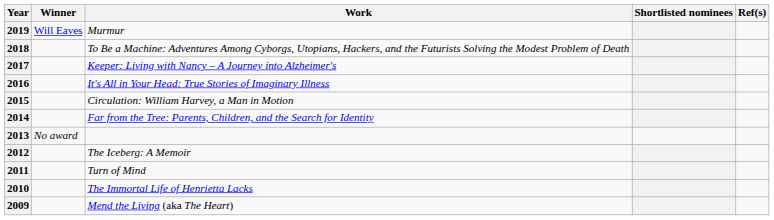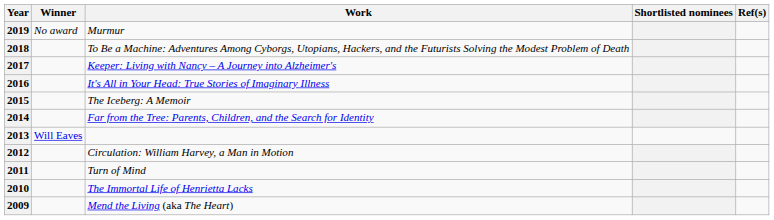2019 | Winner: Will Eaves -> No award
2015 | Work: Circulation: William Harvey, a Man in Motion -> The Iceberg: A Memoir
2013 | Winner: No award -> Will Eaves
2012 | Work: The Iceberg: A Memoir -> Circulation: William Harvey, a Man in Motion
